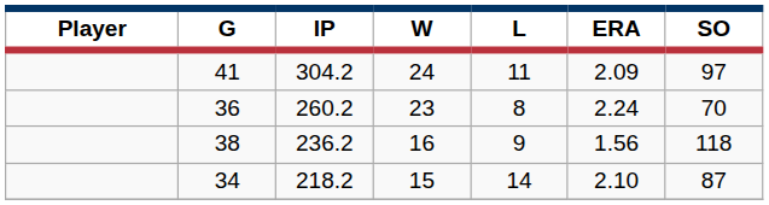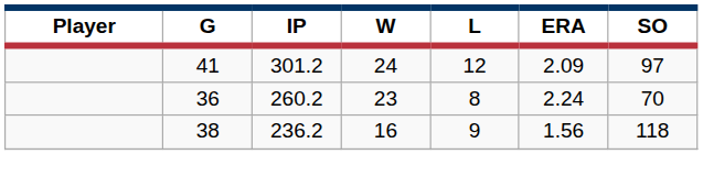41 | IP: 304.2 -> 301.2
41 | L: 11 -> 12
- row: 34 | 218.2 | 15 | 14 | 2.10 | 87
